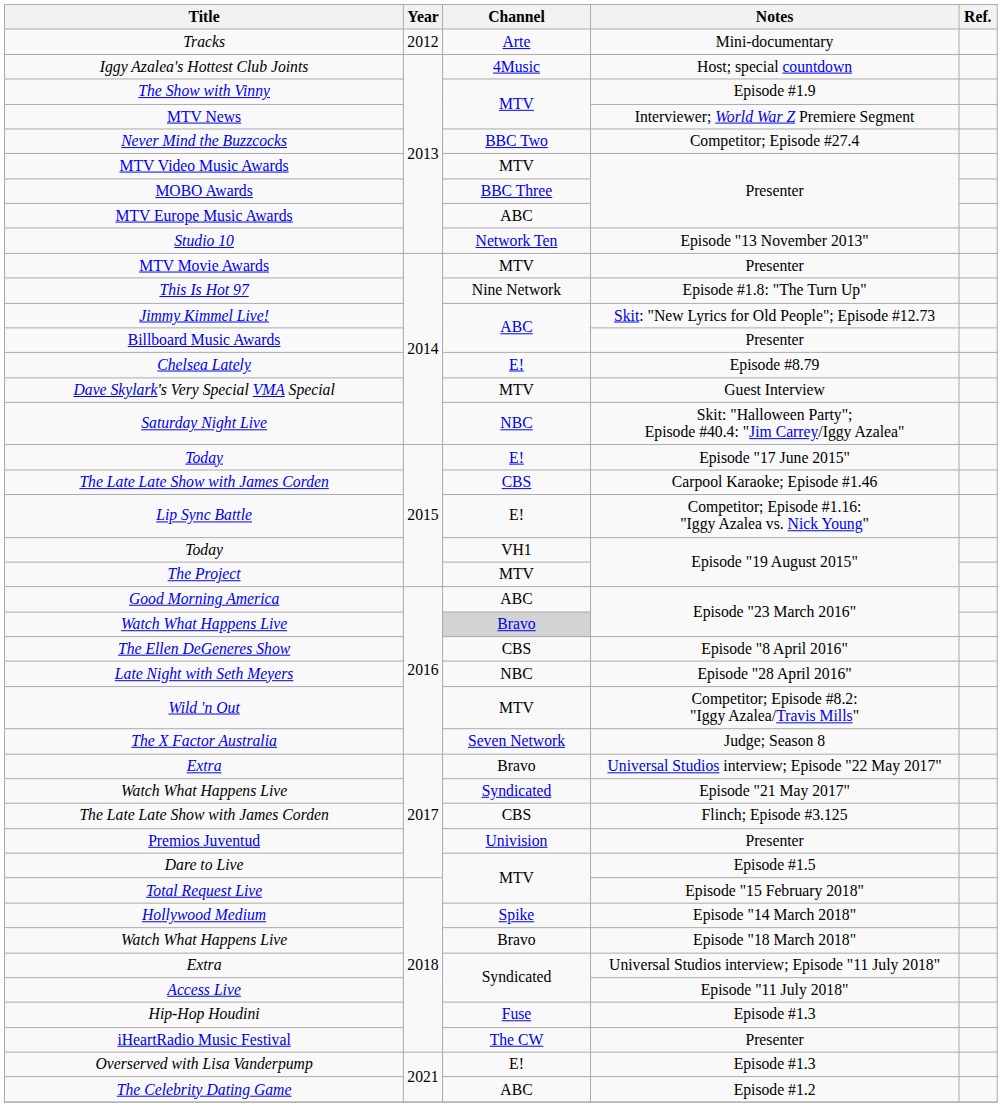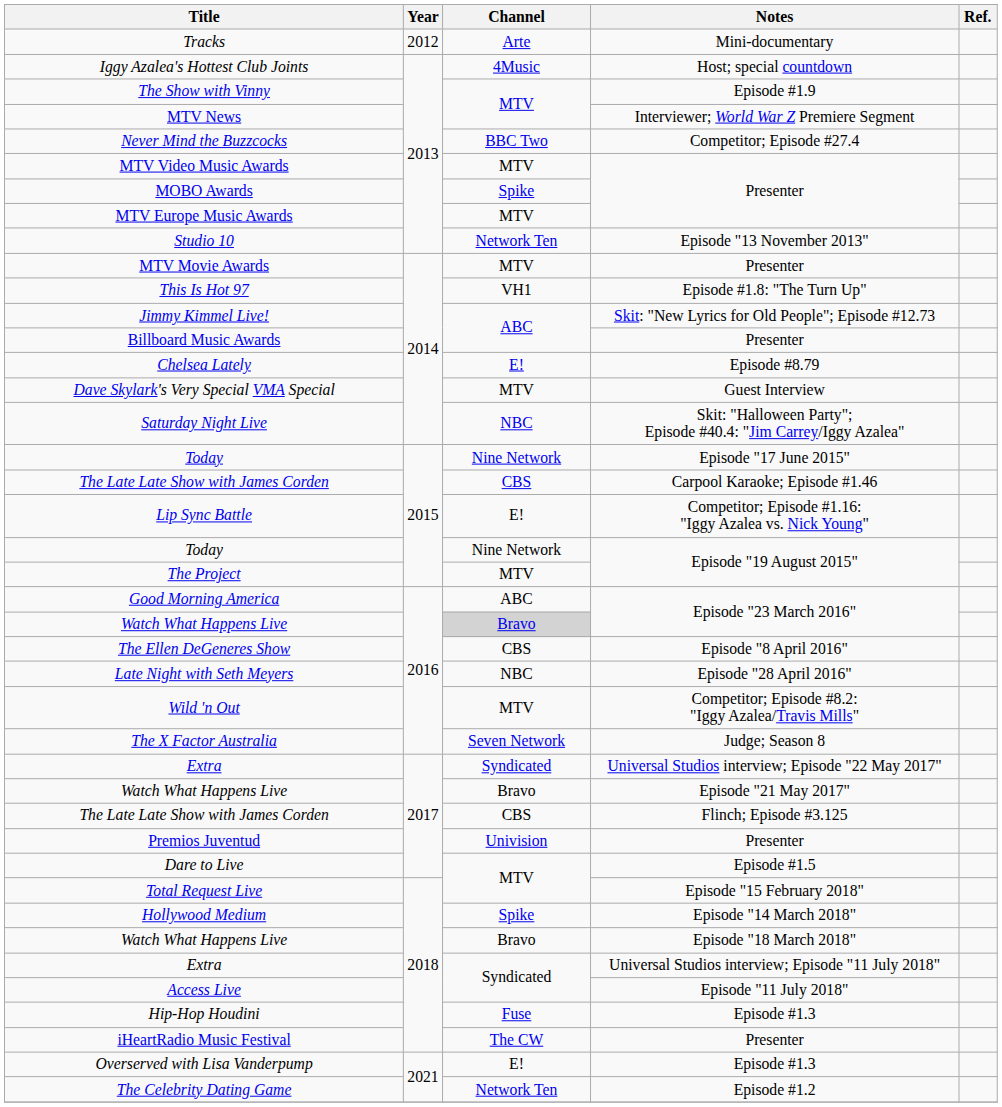MOBO Awards | Channel: BBC Three -> Spike
MTV Europe Music Awards | Channel: ABC -> MTV
This Is Hot 97 | Channel: Nine Network -> VH1
Today / Episode "17 June 2015" | Channel: E! -> Nine Network
Today / Episode "19 August 2015" | Channel: VH1 -> Nine Network
Extra / Universal Studios interview; Episode "22 May 2017" | Channel: Bravo -> Syndicated
Watch What Happens Live / Episode "21 May 2017" | Channel: Syndicated -> Bravo
The Celebrity Dating Game | Channel: ABC -> Network Ten
